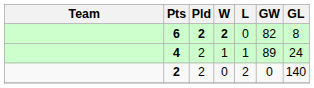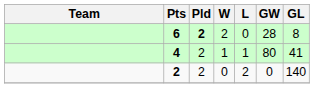6 | W: bold -> normal
6 | GW: 82 -> 28
4 | GW: 89 -> 80
4 | GL: 24 -> 41
